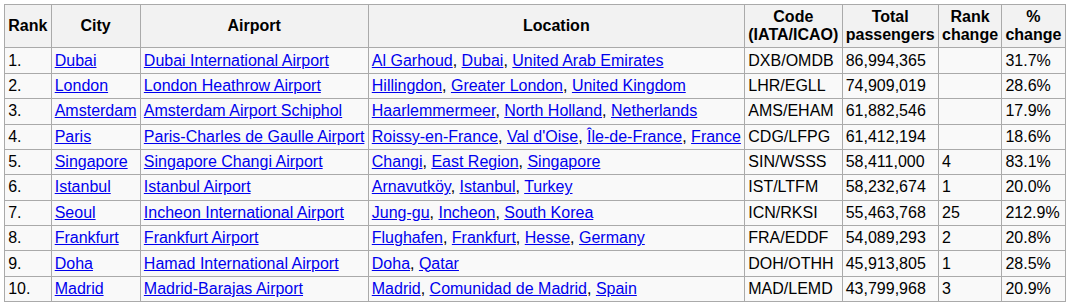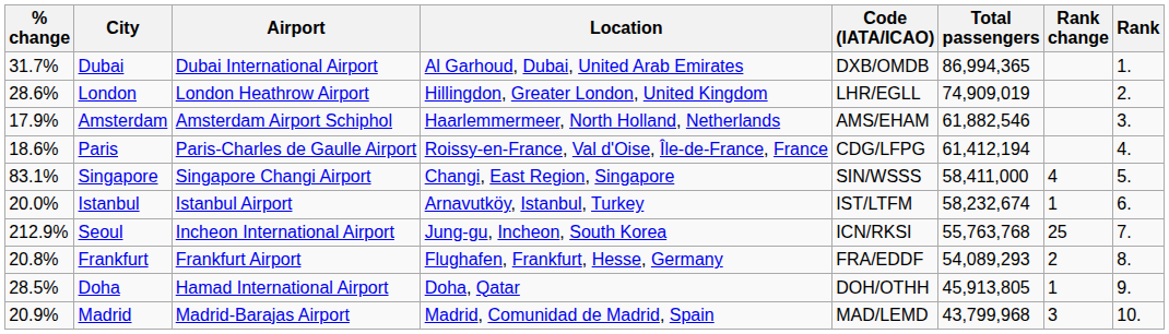columns swapped: Rank <-> % change
Seoul | Total passengers: 55,463,768 -> 55,763,768
